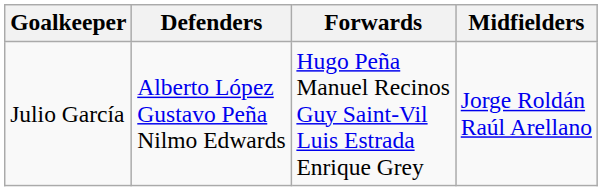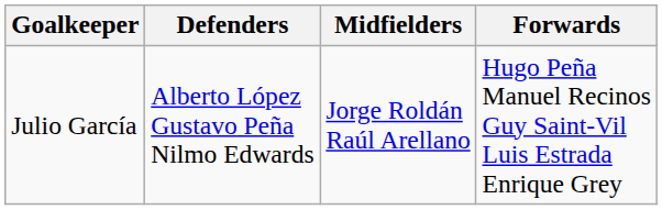columns swapped: Midfielders <-> Forwards
